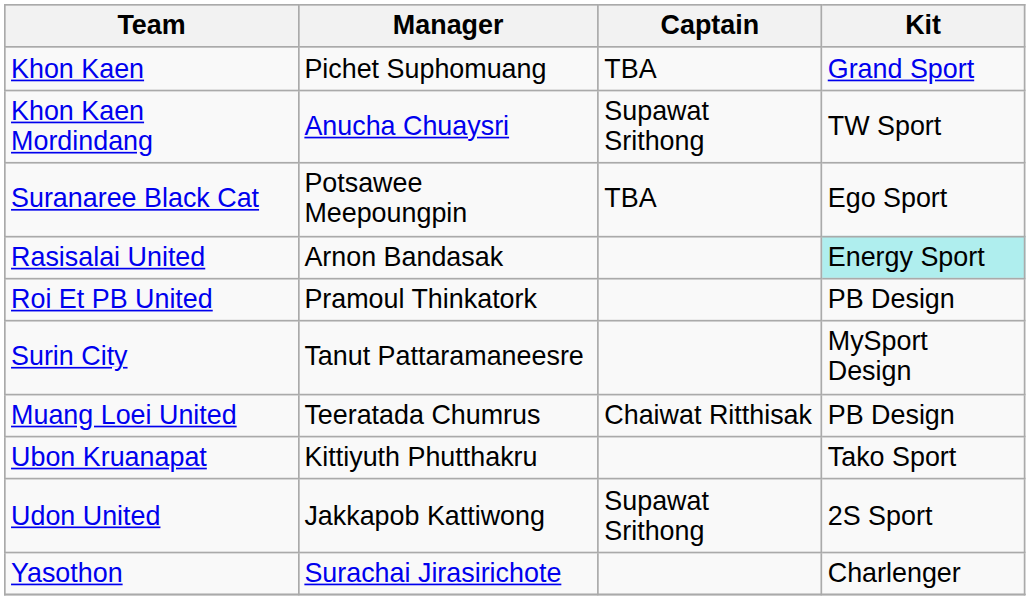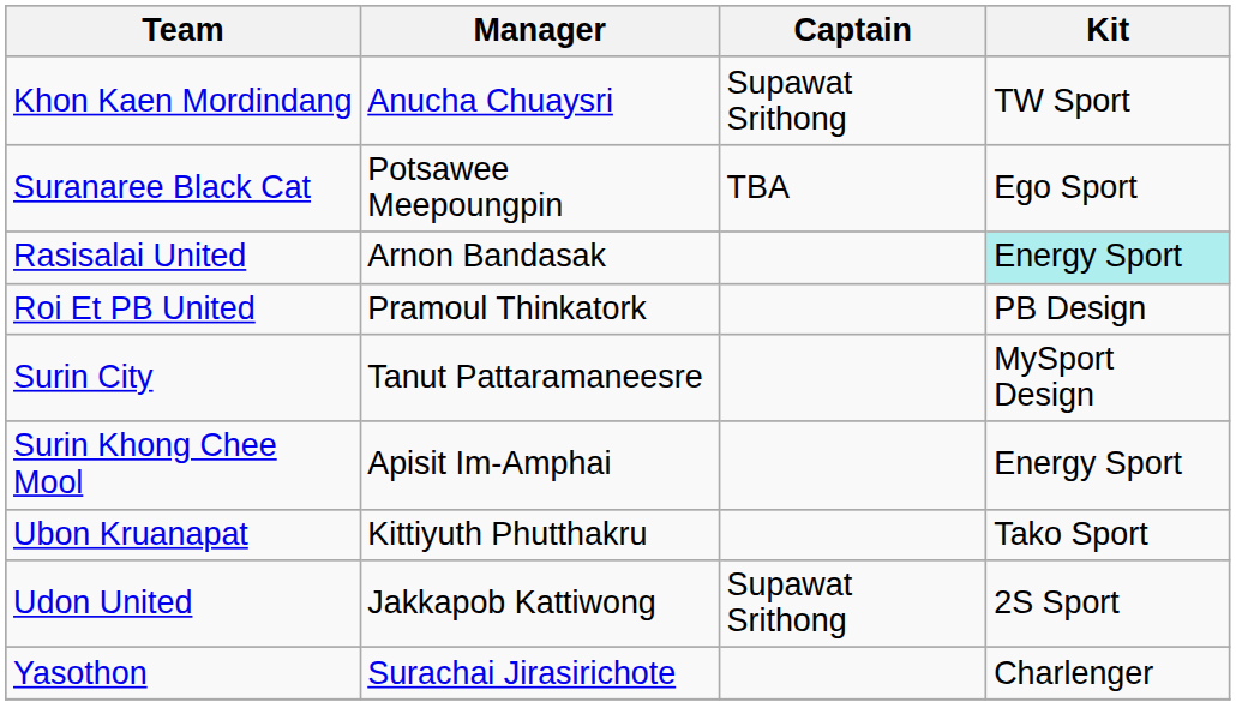- row: Khon Kaen | Pichet Suphomuang | TBA | Grand Sport
+ row: Surin Khong Chee Mool | Apisit Im-Amphai | Energy Sport
- row: Muang Loei United | Teeratada Chumrus | Chaiwat Ritthisak | PB Design
